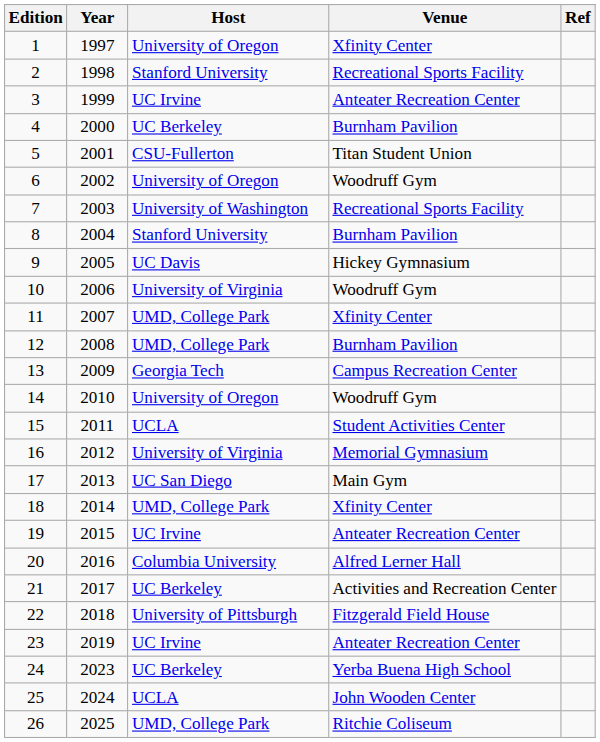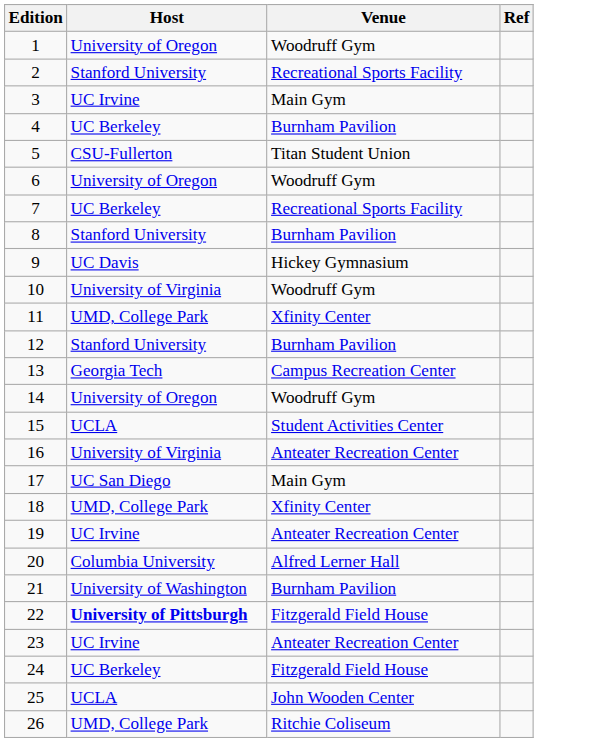- column: Year | 1997 | 1998 | 1999 | 2000 | 2001 | 2002 | 2003 | 2004 | 2005 | 2006 | 2007 | 2008 | 2009 | 2010 | 2011 | 2012 | 2013 | 2014 | 2015 | 2016 | 2017 | 2018 | 2019 | 2023 | 2024 | 2025
1 | Venue: Xfinity Center -> Woodruff Gym
3 | Venue: Anteater Recreation Center -> Main Gym
7 | Host: University of Washington -> UC Berkeley
12 | Host: UMD, College Park -> Stanford University
16 | Venue: Memorial Gymnasium -> Anteater Recreation Center
21 | Host: UC Berkeley -> University of Washington
21 | Venue: Activities and Recreation Center -> Burnham Pavilion
22 | Host: normal -> bold
24 | Venue: Yerba Buena High School -> Fitzgerald Field House
